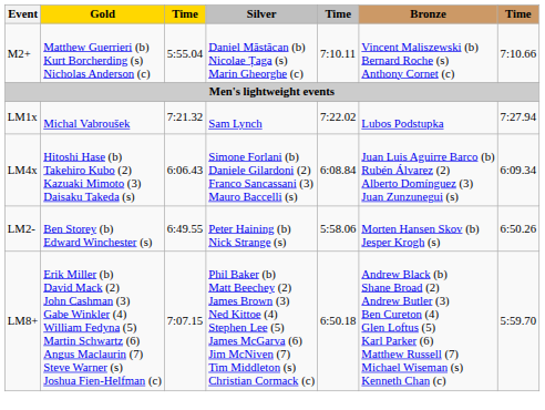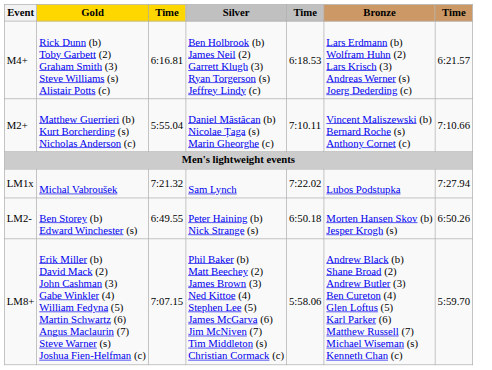+ row: M4+ | Rick Dunn (b) Toby Garbett (2) Graham Smith (3) Steve Williams (s) Alistair Potts (c) | 6:16.81 | Ben Holbrook (b) James Neil (2) Garrett Klugh (3) Ryan Torgerson (s) Jeffrey Lindy (c) | 6:18.53 | Lars Erdmann (b) Wolfram Huhn (2) Lars Krisch (3) Andreas Werner (s) Joerg Dederding (c) | 6:21.57
- row: LM4x | Hitoshi Hase (b) Takehiro Kubo (2) Kazuaki Mimoto (3) Daisaku Takeda (s) | 6:06.43 | Simone Forlani (b) Daniele Gilardoni (2) Franco Sancassani (3) Mauro Baccelli (s) | 6:08.84 | Juan Luis Aguirre Barco (b) Rubén Álvarez (2) Alberto Domínguez (3) Juan Zunzunegui (s) | 6:09.34
LM2- | column 5: 5:58.06 -> 6:50.18
LM8+ | column 5: 6:50.18 -> 5:58.06
